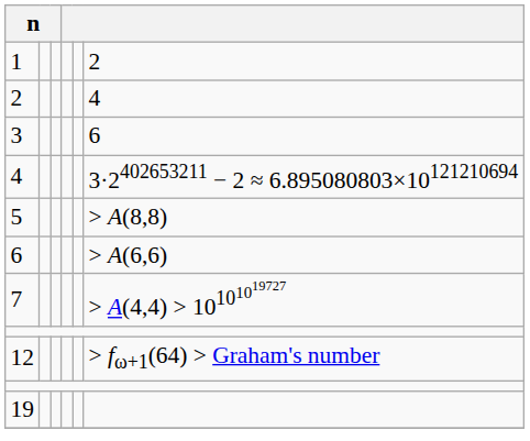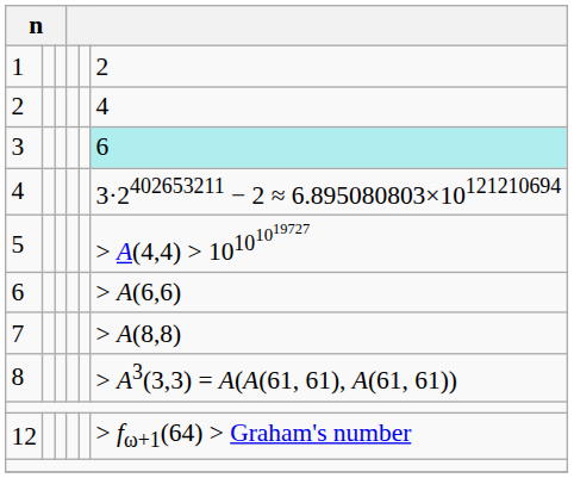3 | column 6: no background -> paleturquoise background
5 | column 6: > A(8,8) -> > A(4,4) > 10101019727
7 | column 6: > A(4,4) > 10101019727 -> > A(8,8)
+ row: 8 | > A3(3,3) = A(A(61, 61), A(61, 61))
- row: 19
